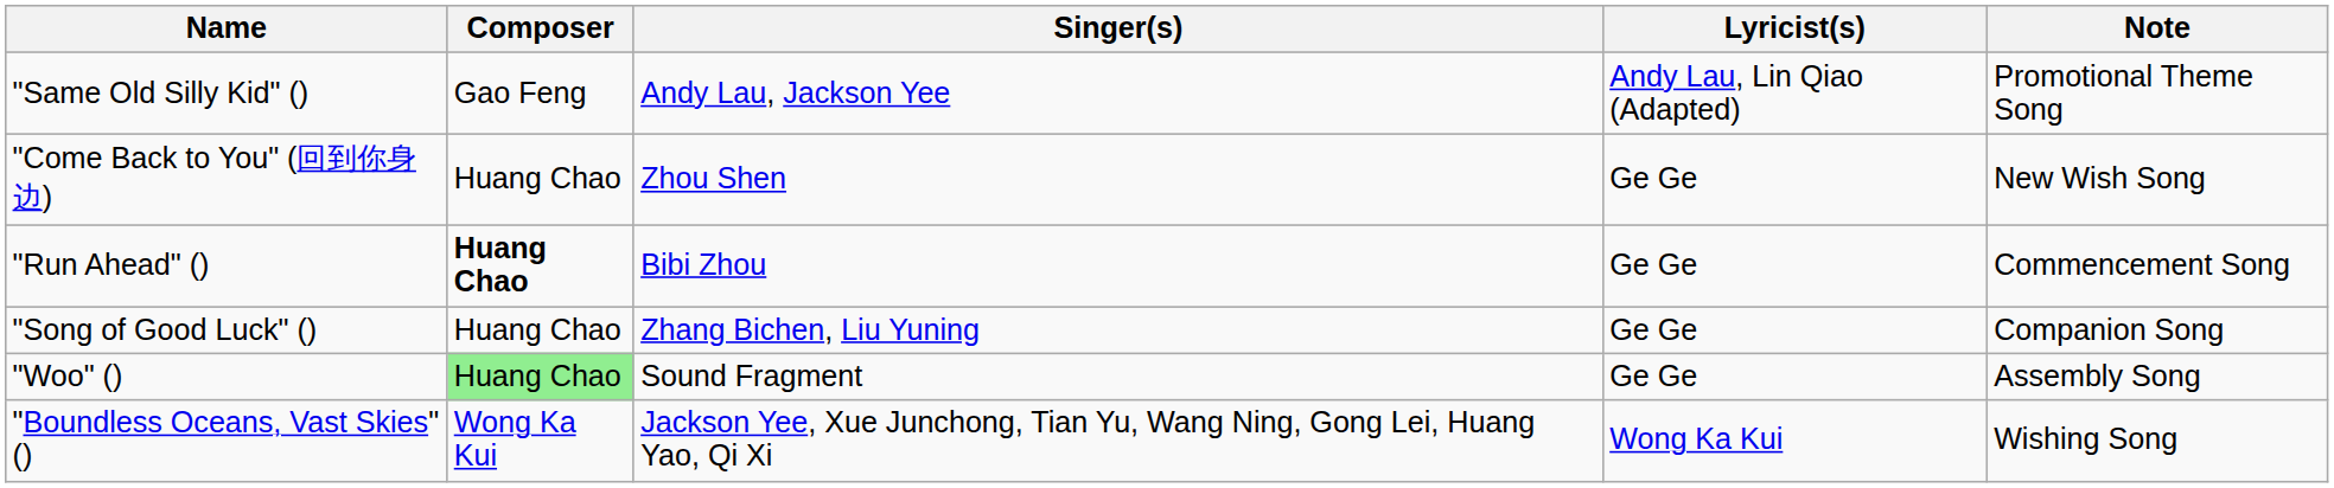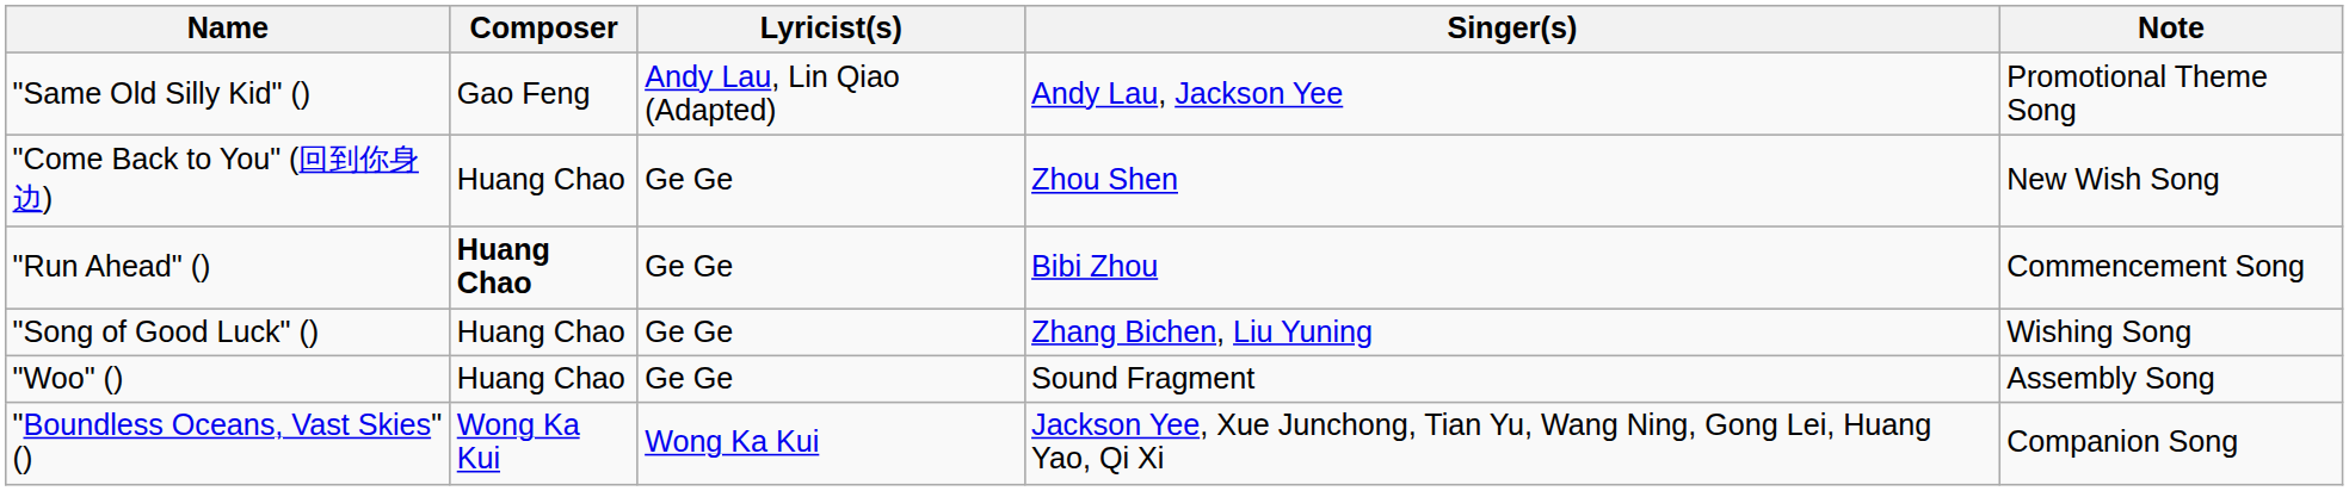columns swapped: Lyricist(s) <-> Singer(s)
"Song of Good Luck" () | Note: Companion Song -> Wishing Song
"Woo" () | Composer: lightgreen background -> no background
"Boundless Oceans, Vast Skies" () | Note: Wishing Song -> Companion Song
